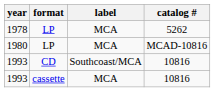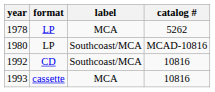LP / MCAD-10816 | label: MCA -> Southcoast/MCA
CD | year: 1993 -> 1992
